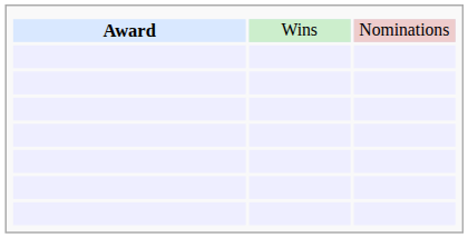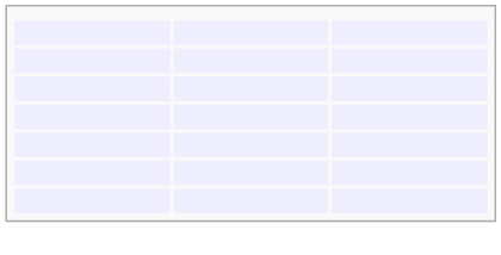- row: Award | Wins | Nominations
